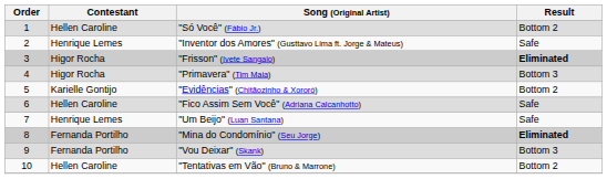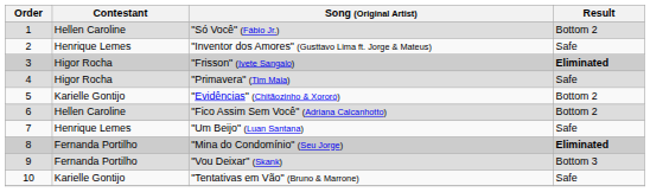"Primavera" (Tim Maia) | Result: Bottom 3 -> Safe
"Fico Assim Sem Você" (Adriana Calcanhotto) | Result: Safe -> Bottom 2
"Tentativas em Vão" (Bruno & Marrone) | Contestant: Hellen Caroline -> Karielle Gontijo
"Tentativas em Vão" (Bruno & Marrone) | Result: Bottom 2 -> Safe
